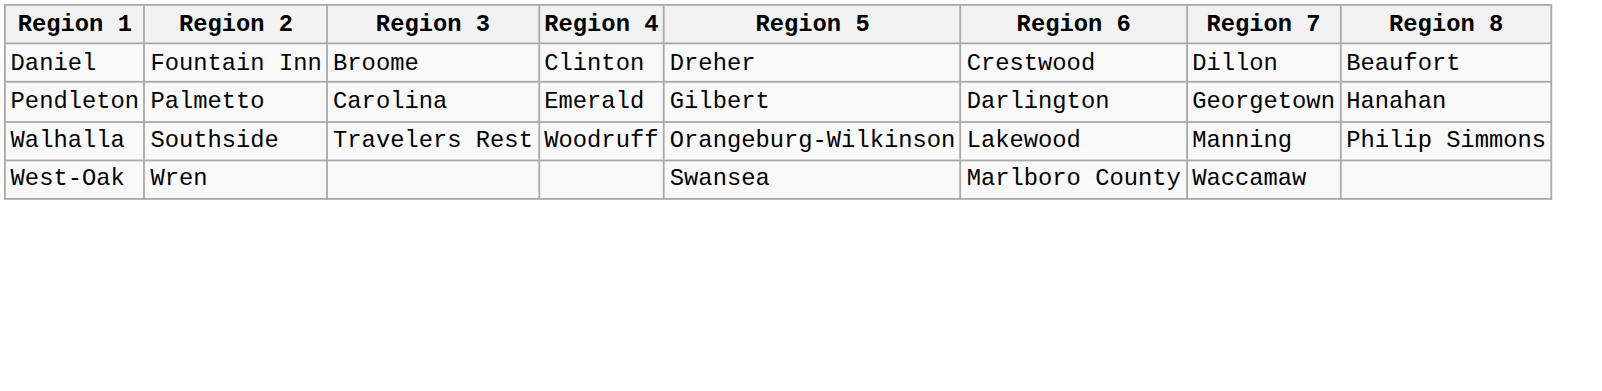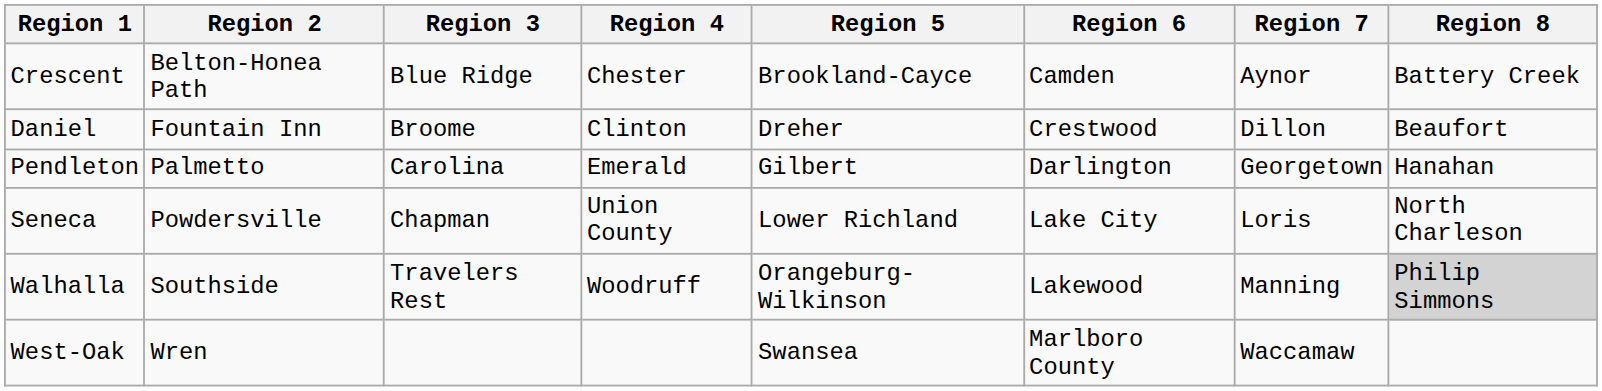+ row: Crescent | Belton-Honea Path | Blue Ridge | Chester | Brookland-Cayce | Camden | Aynor | Battery Creek
+ row: Seneca | Powdersville | Chapman | Union County | Lower Richland | Lake City | Loris | North Charleson
Walhalla | Region 8: no background -> lightgrey background
